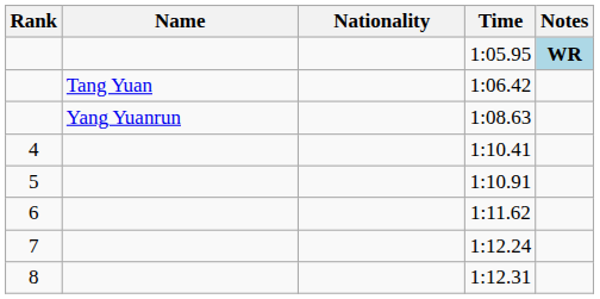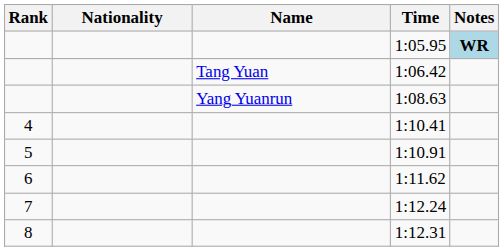columns swapped: Name <-> Nationality
